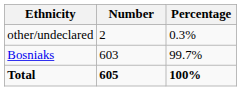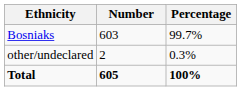rows swapped: Bosniaks <-> other/undeclared
